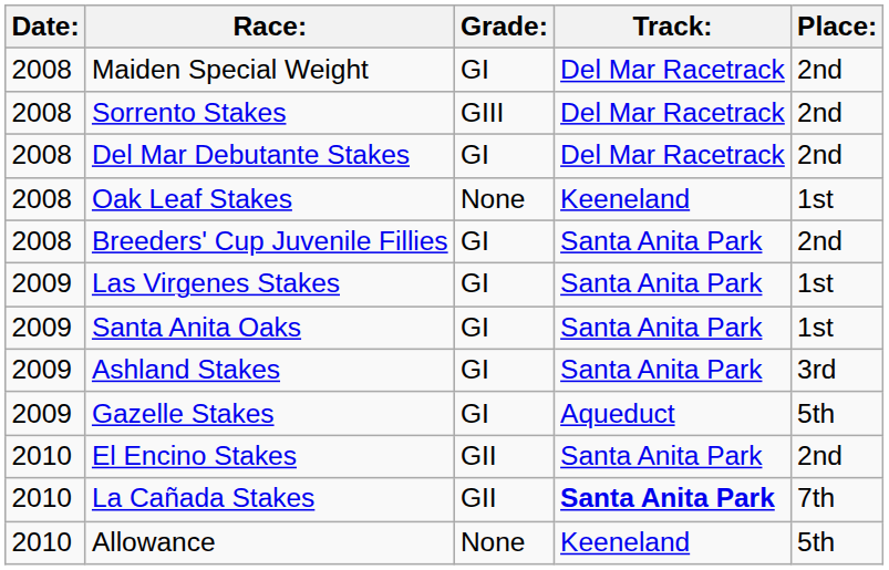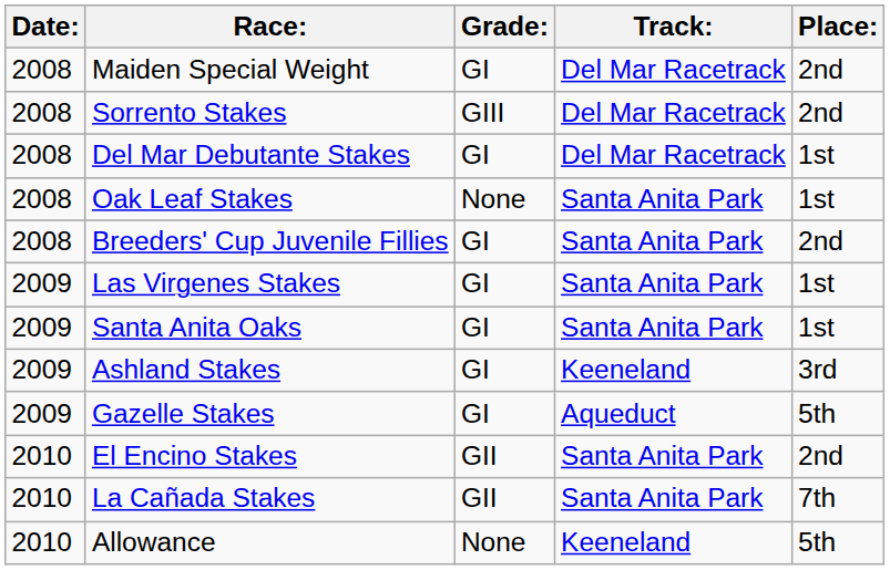Del Mar Debutante Stakes | Place:: 2nd -> 1st
Oak Leaf Stakes | Track:: Keeneland -> Santa Anita Park
Ashland Stakes | Track:: Santa Anita Park -> Keeneland
La Cañada Stakes | Track:: bold -> normal
